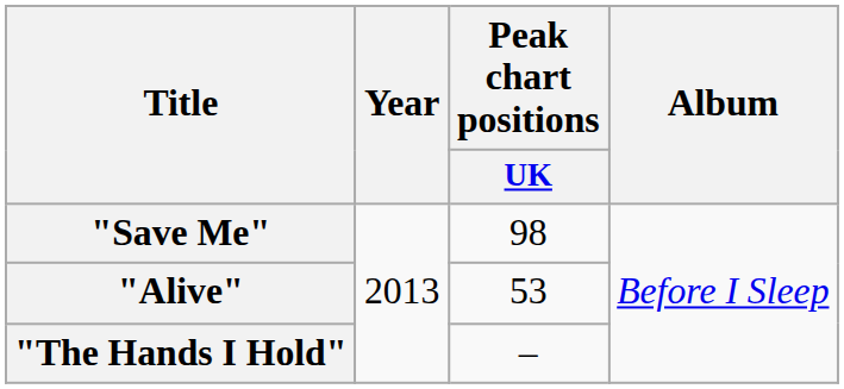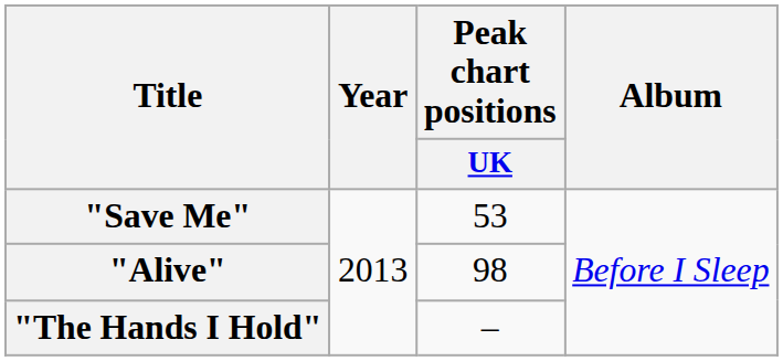"Save Me" | Peak chart positions / UK: 98 -> 53
"Alive" | Peak chart positions / UK: 53 -> 98
